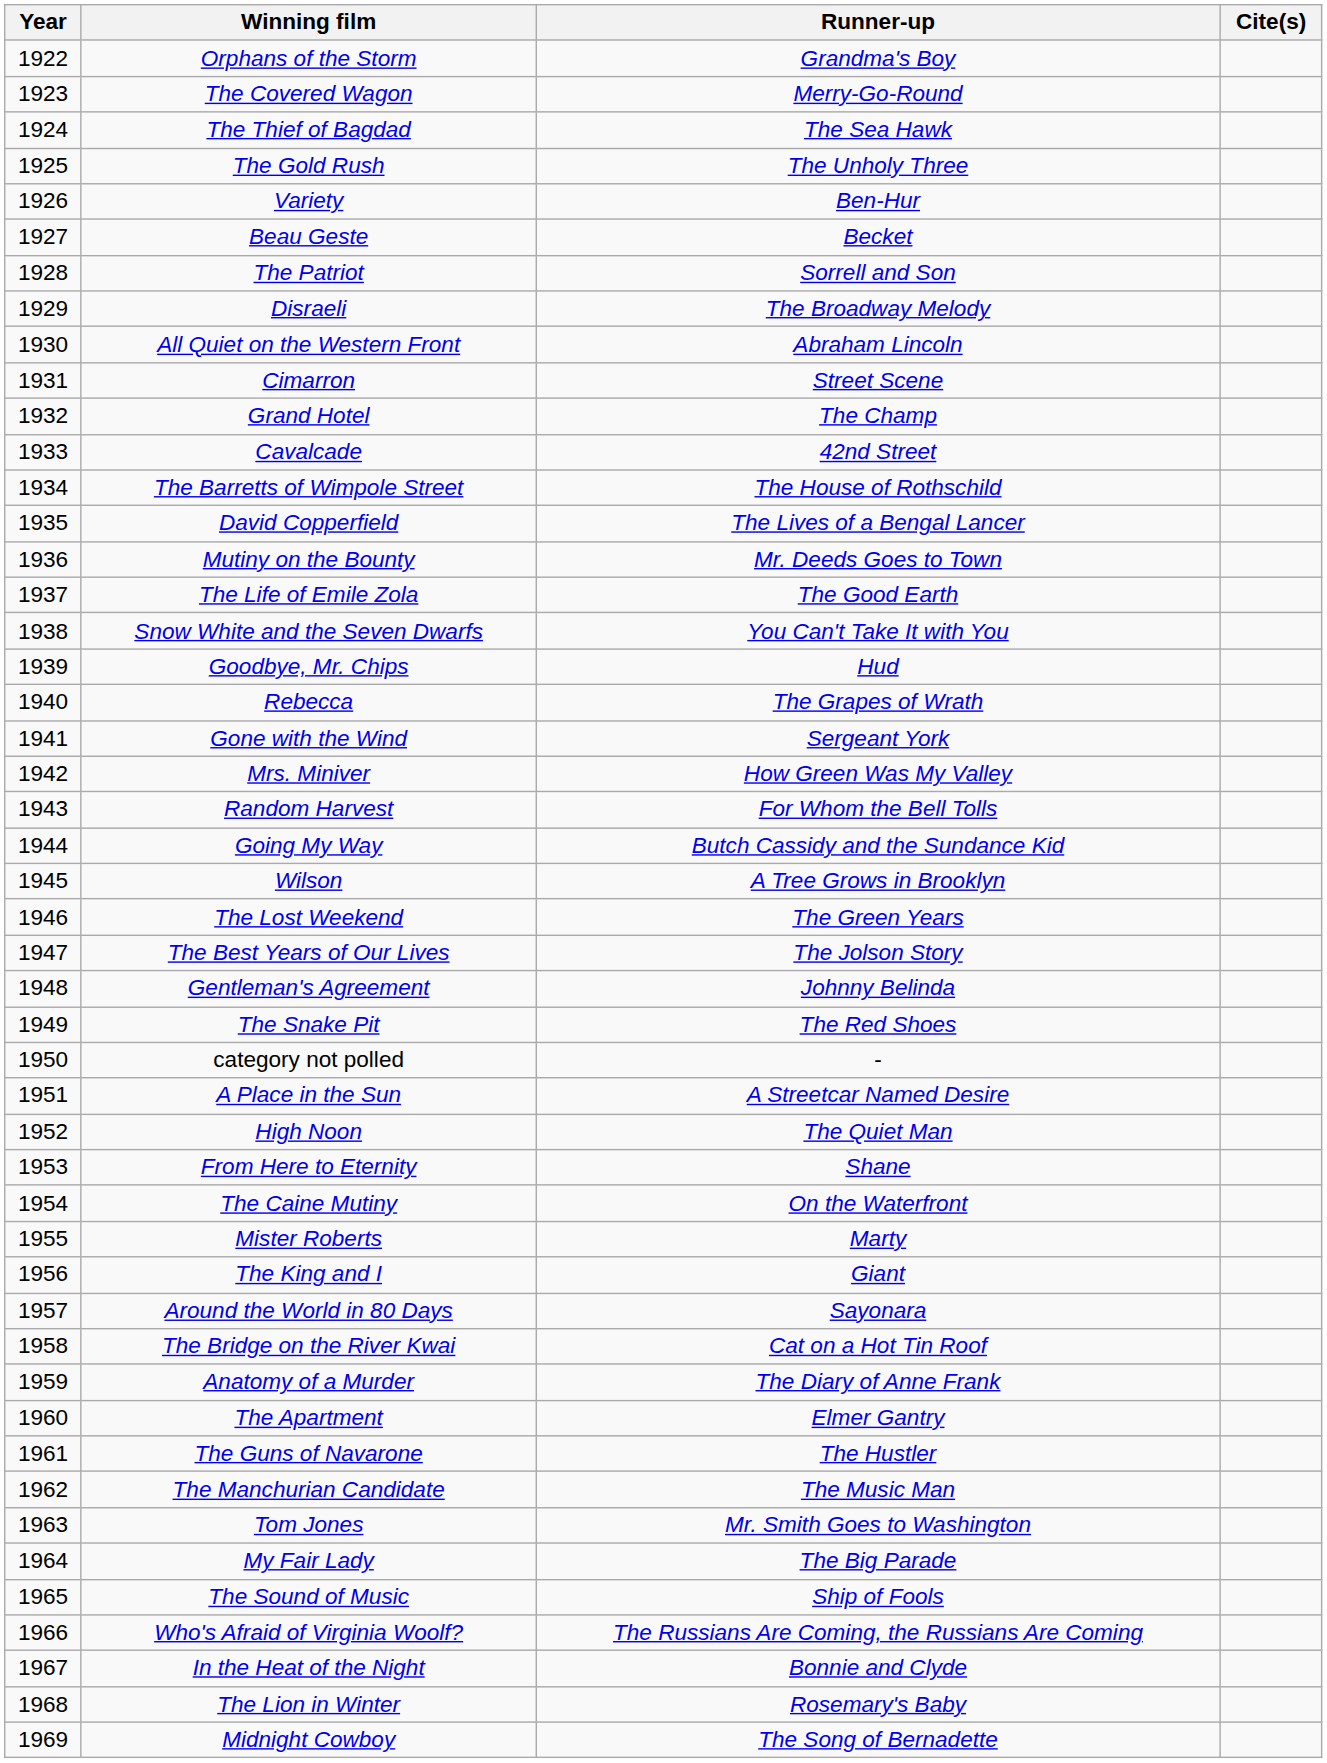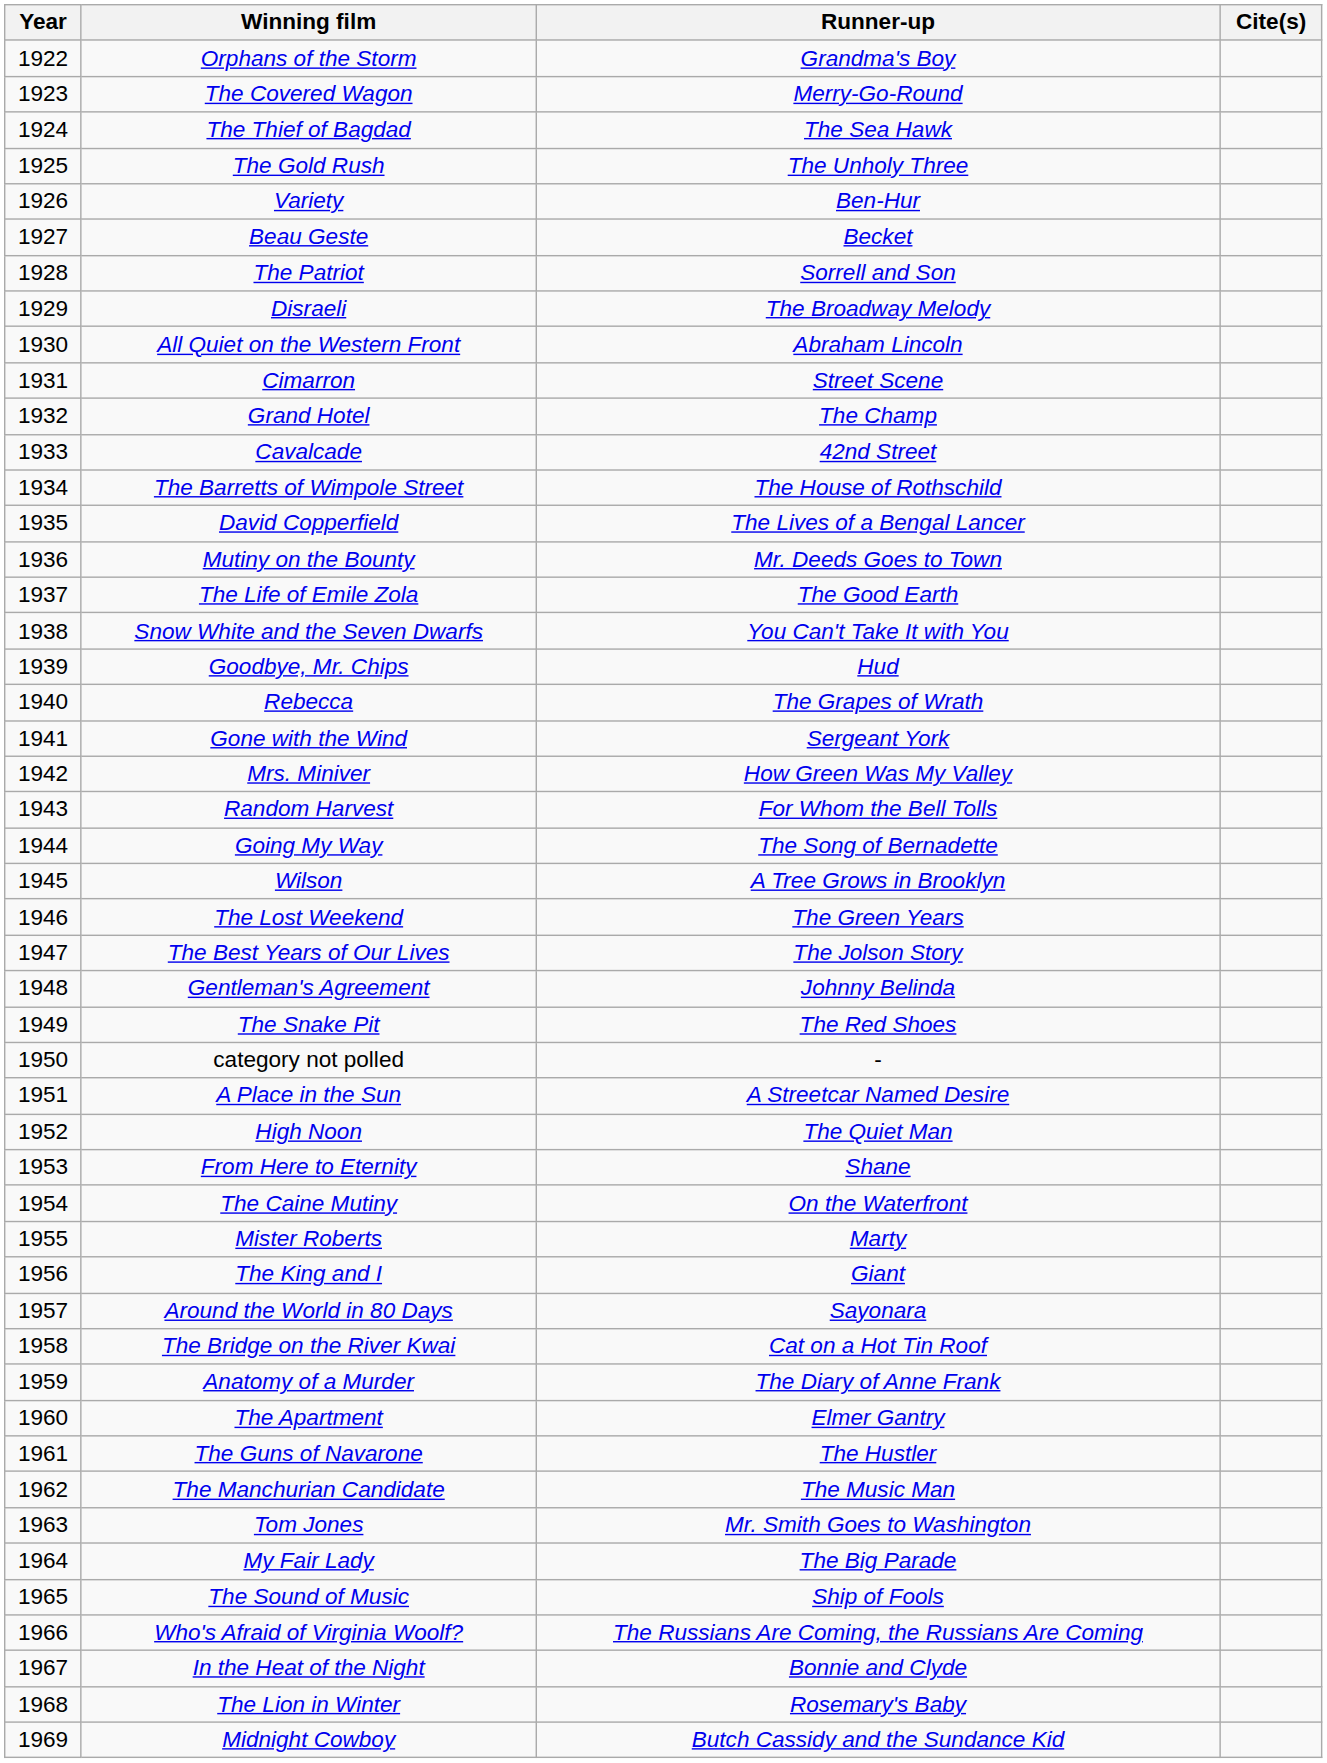Going My Way | Runner-up: Butch Cassidy and the Sundance Kid -> The Song of Bernadette
Midnight Cowboy | Runner-up: The Song of Bernadette -> Butch Cassidy and the Sundance Kid
